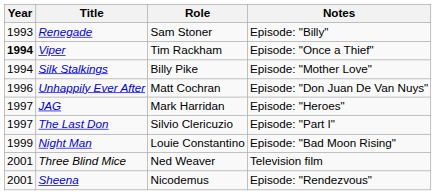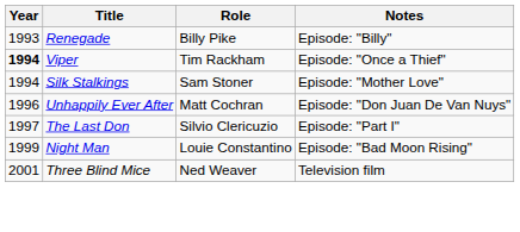Renegade | Role: Sam Stoner -> Billy Pike
Silk Stalkings | Role: Billy Pike -> Sam Stoner
- row: 1997 | JAG | Mark Harridan | Episode: "Heroes"
- row: 2001 | Sheena | Nicodemus | Episode: "Rendezvous"
